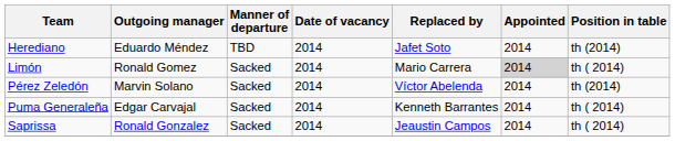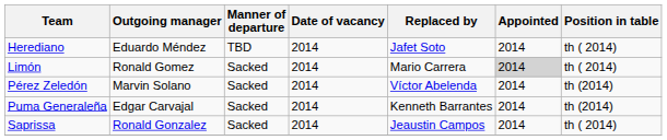Herediano | Position in table: th (2014) -> th ( 2014)
Puma Generaleña | Position in table: th ( 2014) -> th (2014)
